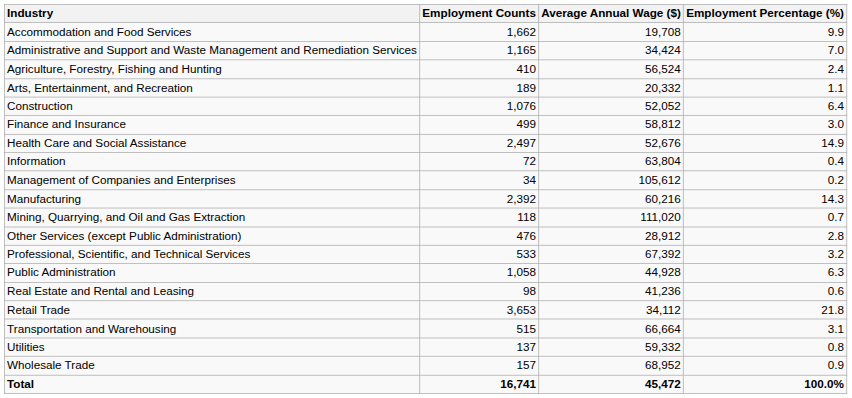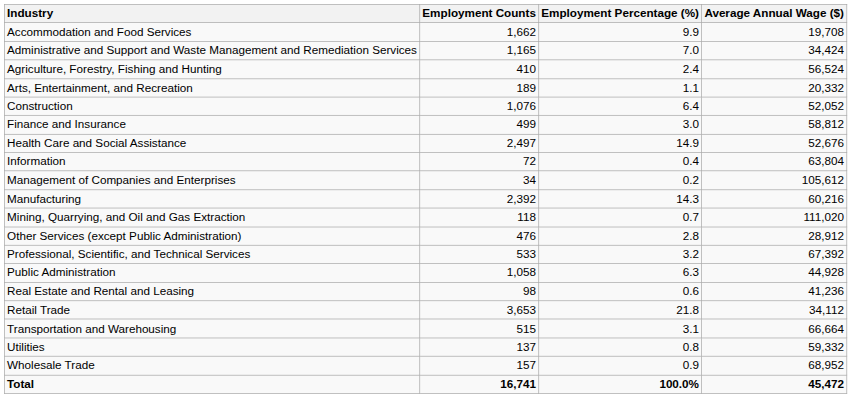columns swapped: Employment Percentage (%) <-> Average Annual Wage ($)
